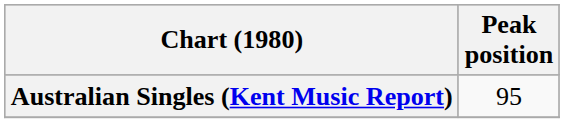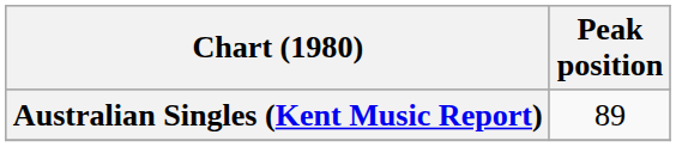Australian Singles (Kent Music Report) | Peak position: 95 -> 89
